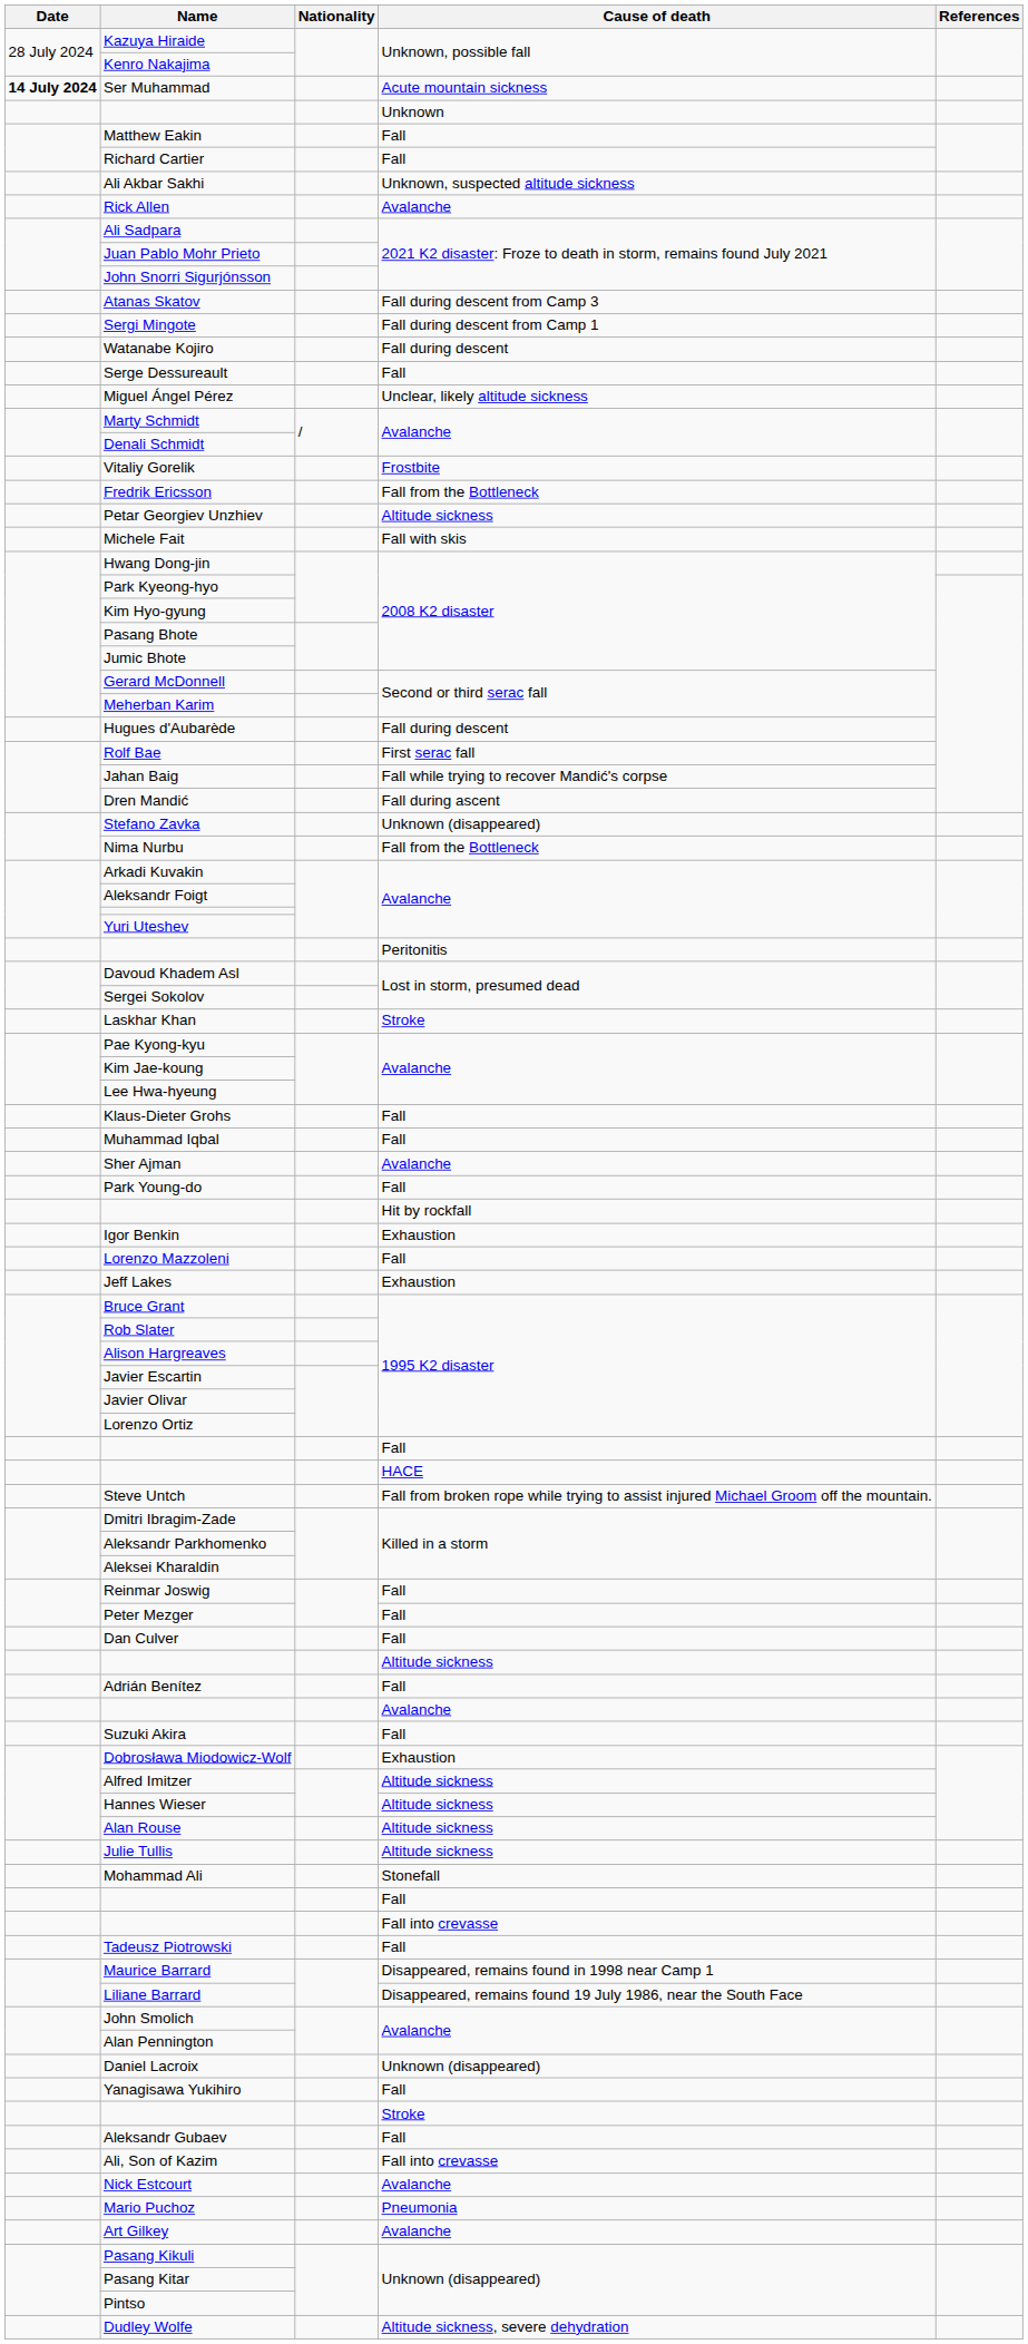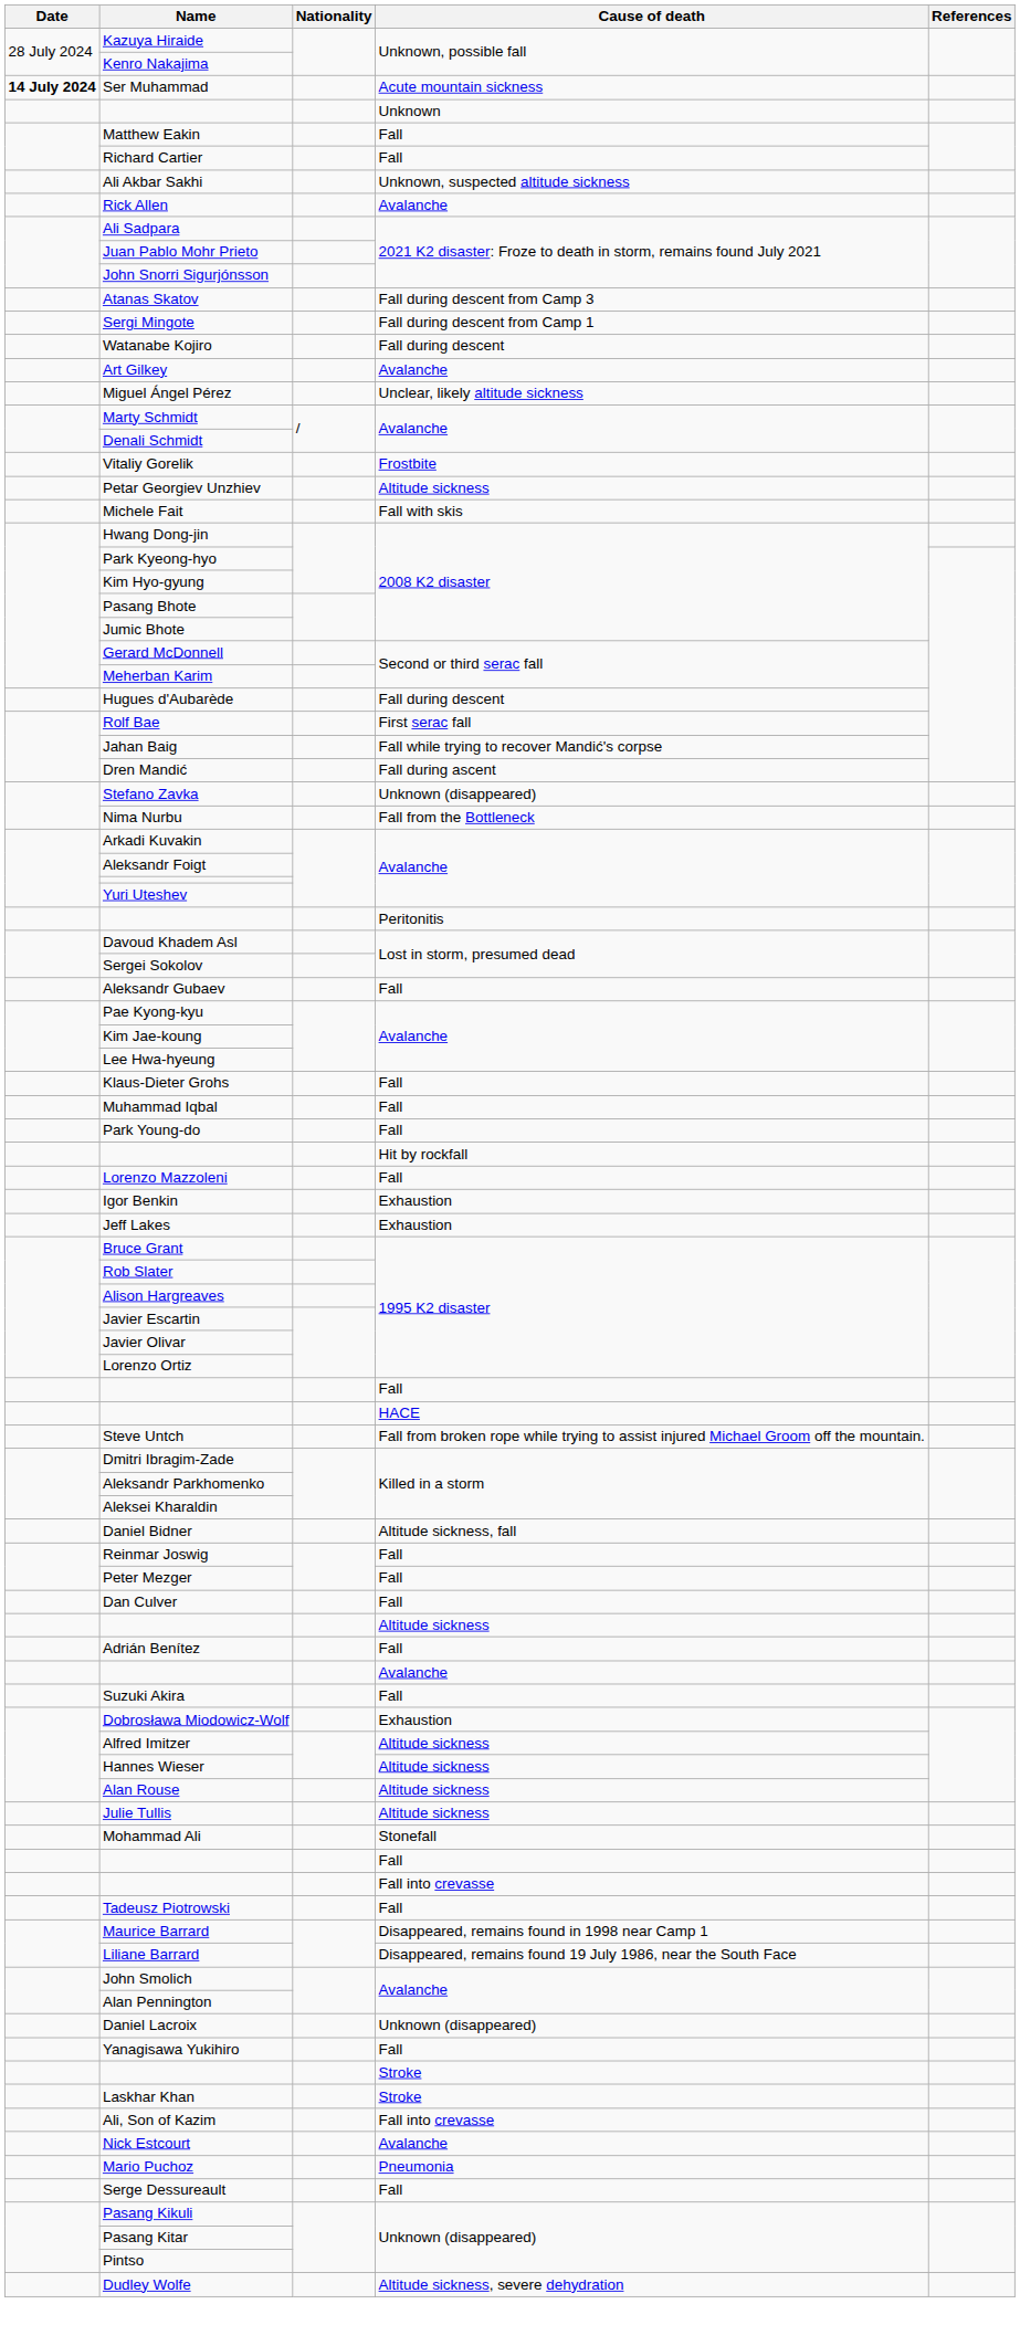rows swapped: Serge Dessureault <-> Art Gilkey
- row: Fredrik Ericsson | Fall from the Bottleneck
rows swapped: Aleksandr Gubaev <-> Laskhar Khan
- row: Sher Ajman | Avalanche
rows swapped: Igor Benkin <-> Lorenzo Mazzoleni
+ row: Daniel Bidner | Altitude sickness, fall
